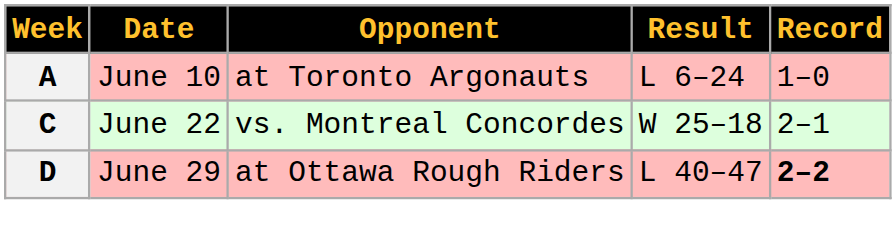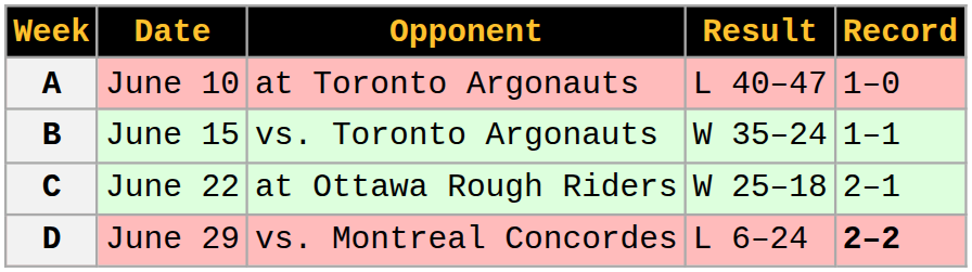A | Result: L 6–24 -> L 40–47
+ row: B | June 15 | vs. Toronto Argonauts | W 35–24 | 1–1
C | Opponent: vs. Montreal Concordes -> at Ottawa Rough Riders
D | Opponent: at Ottawa Rough Riders -> vs. Montreal Concordes
D | Result: L 40–47 -> L 6–24
